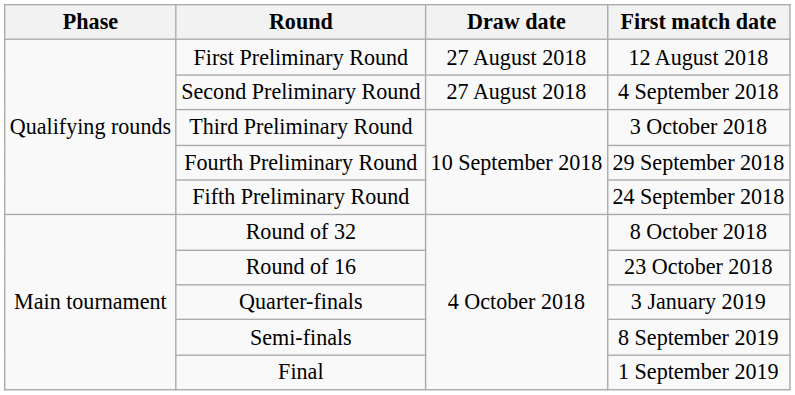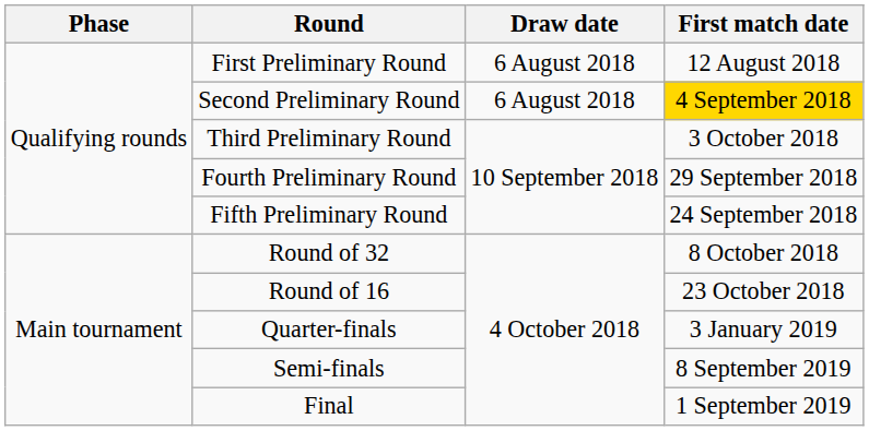First Preliminary Round | Draw date: 27 August 2018 -> 6 August 2018
Second Preliminary Round | Draw date: 27 August 2018 -> 6 August 2018
Second Preliminary Round | First match date: no background -> gold background
